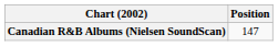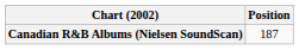Canadian R&B Albums (Nielsen SoundScan) | Position: 147 -> 187
